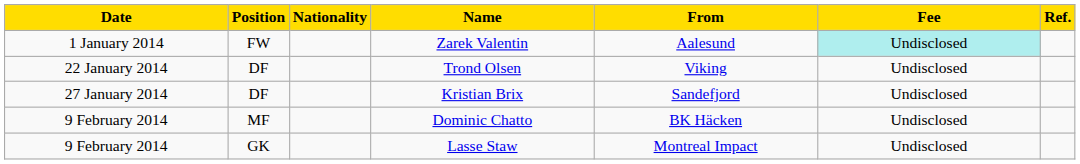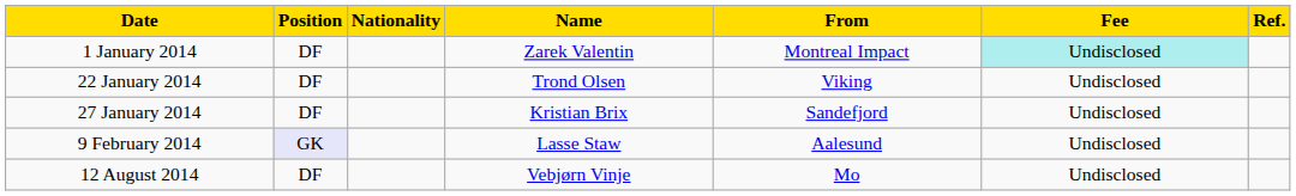Zarek Valentin | Position: FW -> DF
Zarek Valentin | From: Aalesund -> Montreal Impact
- row: 9 February 2014 | MF | Dominic Chatto | BK Häcken | Undisclosed
Lasse Staw | Position: no background -> lavender background
Lasse Staw | From: Montreal Impact -> Aalesund
+ row: 12 August 2014 | DF | Vebjørn Vinje | Mo | Undisclosed
